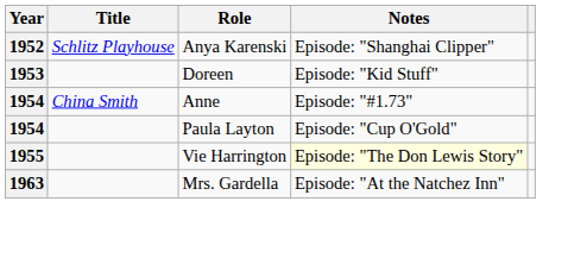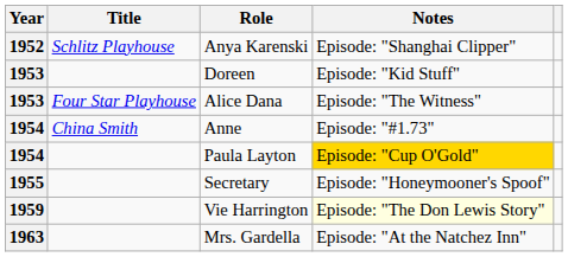+ row: 1953 | Four Star Playhouse | Alice Dana | Episode: "The Witness"
Paula Layton | Notes: no background -> gold background
+ row: 1955 | Secretary | Episode: "Honeymooner's Spoof"
Vie Harrington | Year: 1955 -> 1959
